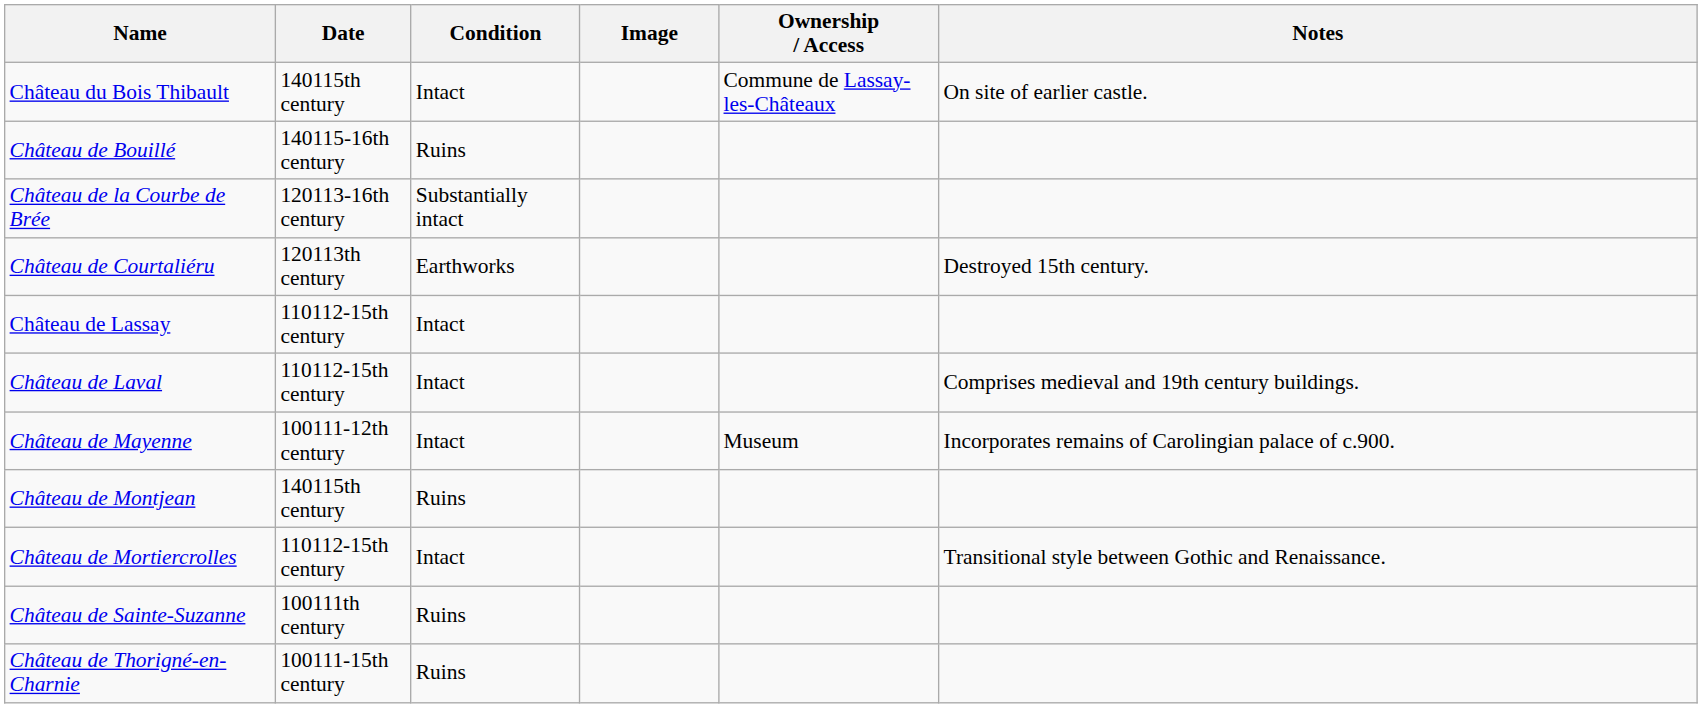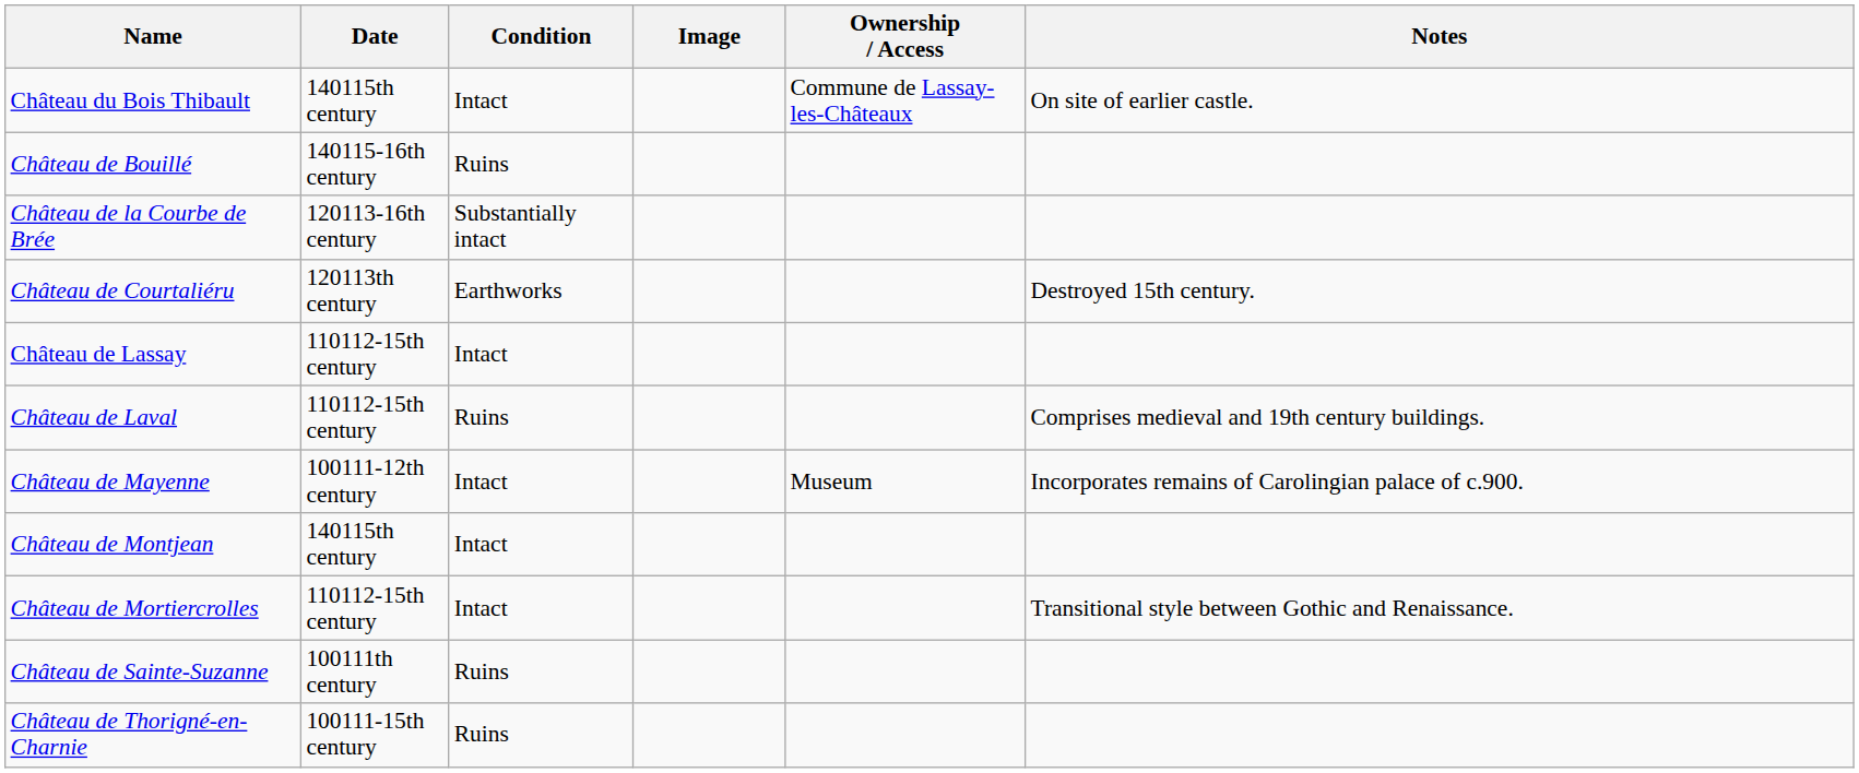Château de Laval | Condition: Intact -> Ruins
Château de Montjean | Condition: Ruins -> Intact
